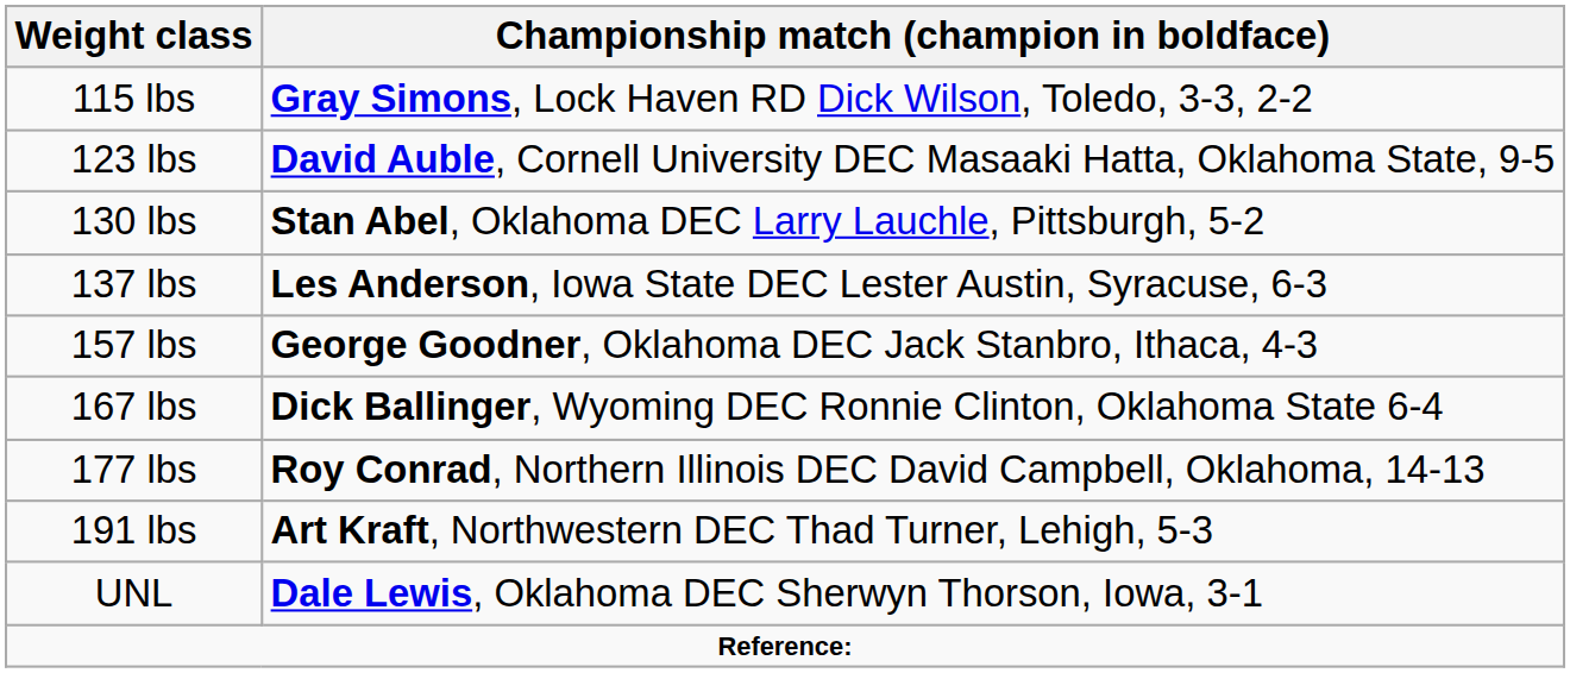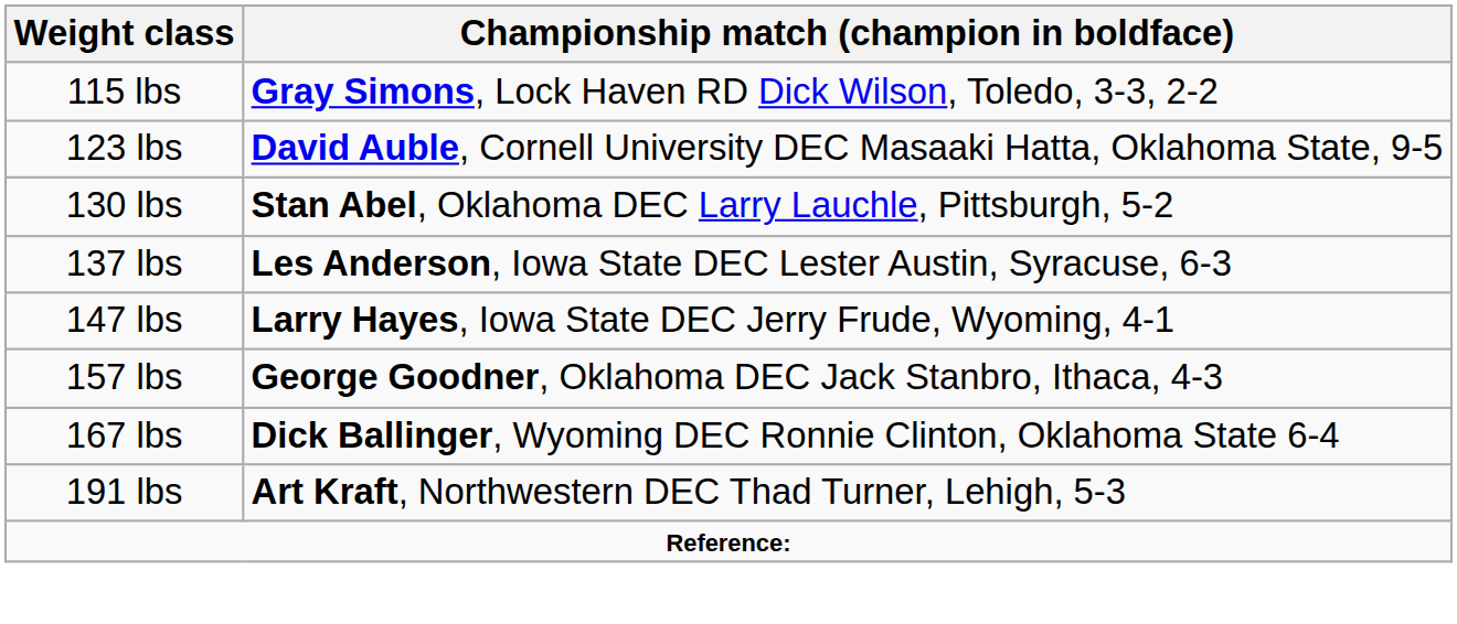+ row: 147 lbs | Larry Hayes, Iowa State DEC Jerry Frude, Wyoming, 4-1
- row: 177 lbs | Roy Conrad, Northern Illinois DEC David Campbell, Oklahoma, 14-13
- row: UNL | Dale Lewis, Oklahoma DEC Sherwyn Thorson, Iowa, 3-1
